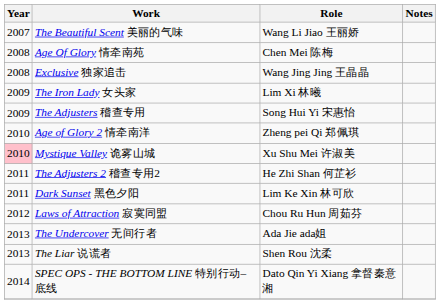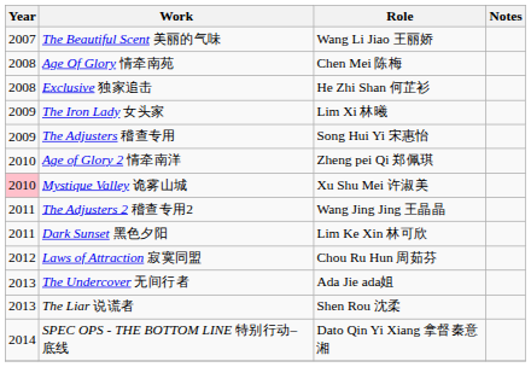Exclusive 独家追击 | Role: Wang Jing Jing 王晶晶 -> He Zhi Shan 何芷衫
The Adjusters 2 稽查专用2 | Role: He Zhi Shan 何芷衫 -> Wang Jing Jing 王晶晶
